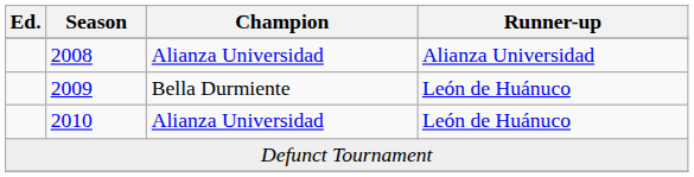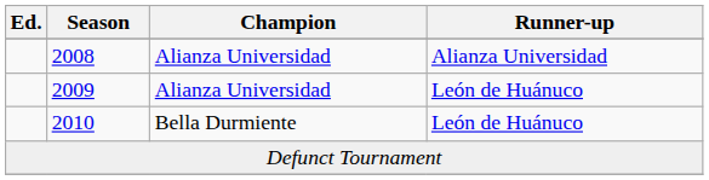2009 | Champion: Bella Durmiente -> Alianza Universidad
2010 | Champion: Alianza Universidad -> Bella Durmiente
